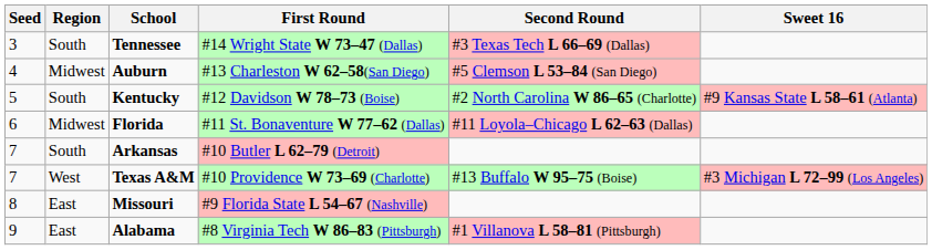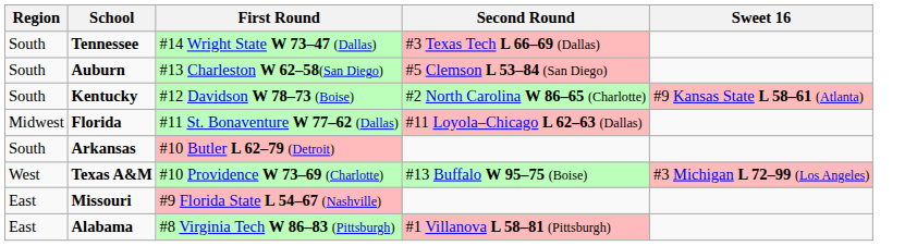- column: Seed | 3 | 4 | 5 | 6 | 7 | 7 | 8 | 9
Auburn | Region: Midwest -> South
